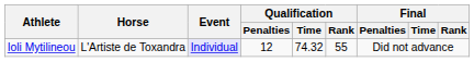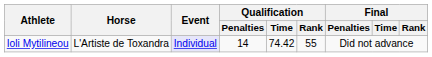Ioli Mytilineou | Qualification / Penalties: 12 -> 14
Ioli Mytilineou | Qualification / Time: 74.32 -> 74.42
